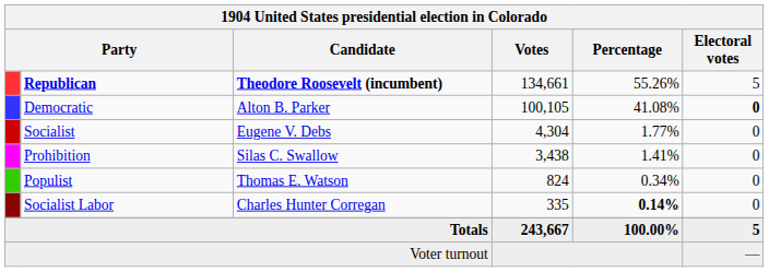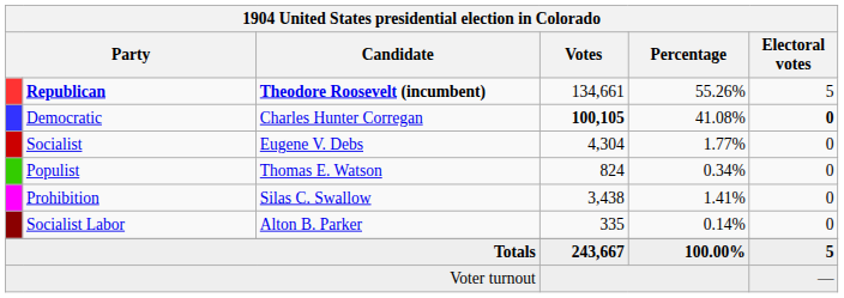Democratic | Candidate: Alton B. Parker -> Charles Hunter Corregan
Democratic | Votes: normal -> bold
rows swapped: Prohibition <-> Populist
Socialist Labor | Candidate: Charles Hunter Corregan -> Alton B. Parker
Socialist Labor | Percentage: bold -> normal
